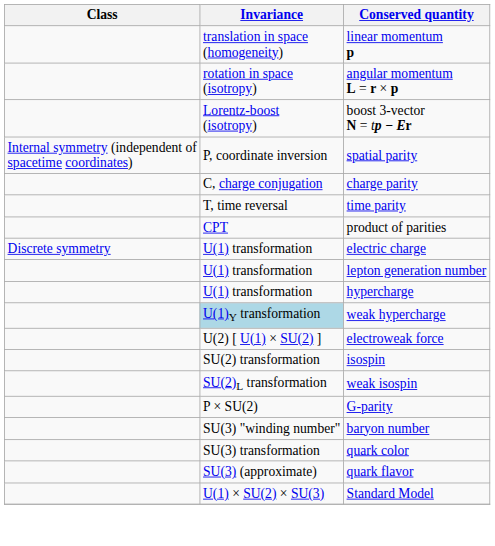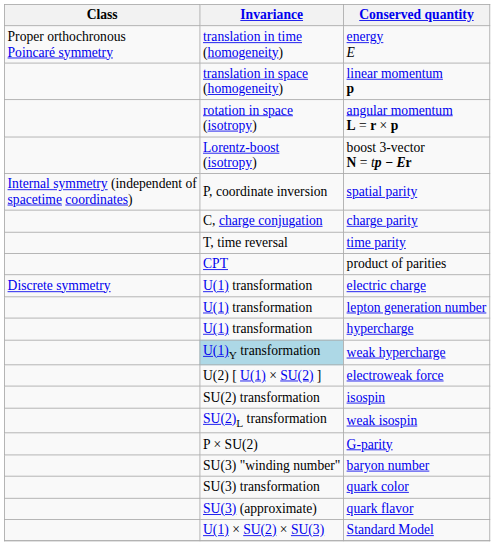+ row: Proper orthochronous Poincaré symmetry | translation in time (homogeneity) | energy E
